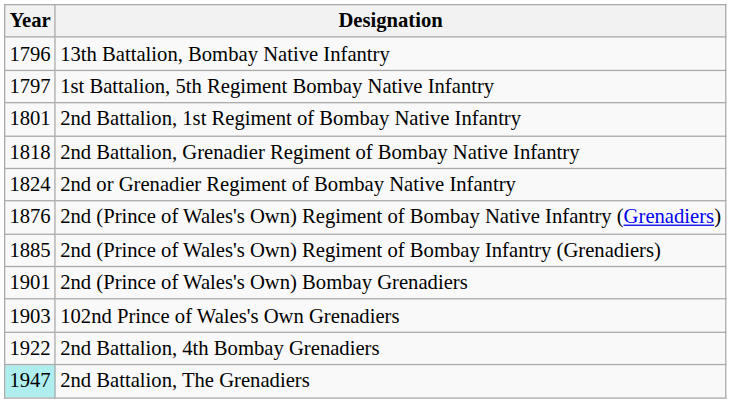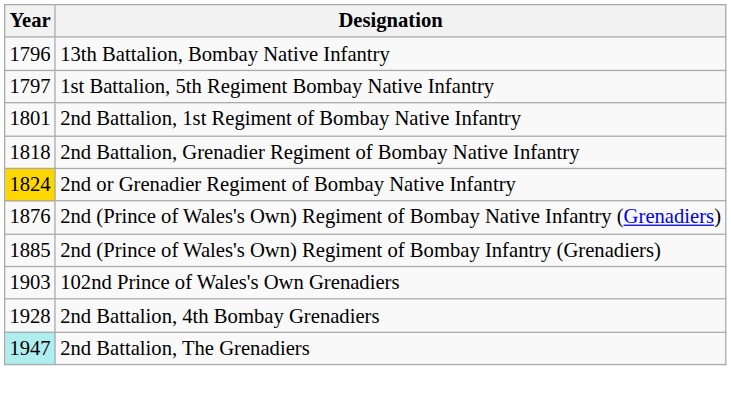2nd or Grenadier Regiment of Bombay Native Infantry | Year: no background -> gold background
- row: 1901 | 2nd (Prince of Wales's Own) Bombay Grenadiers
2nd Battalion, 4th Bombay Grenadiers | Year: 1922 -> 1928
